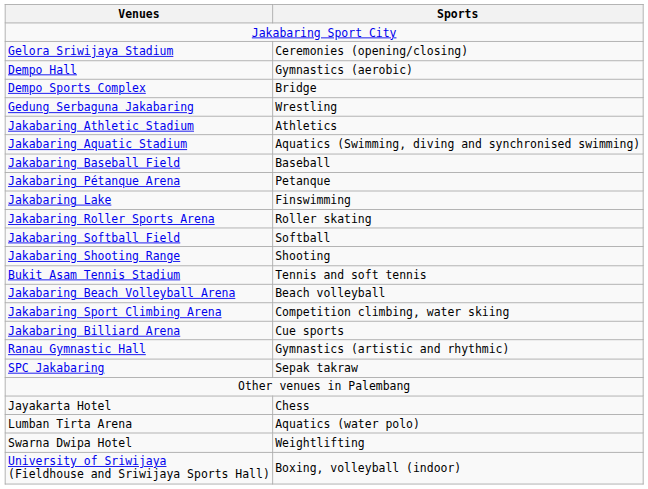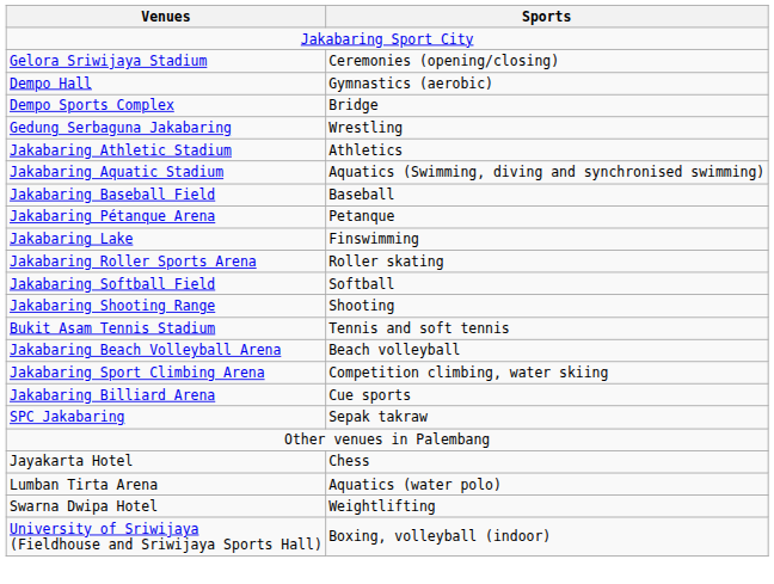- row: Ranau Gymnastic Hall | Gymnastics (artistic and rhythmic)
